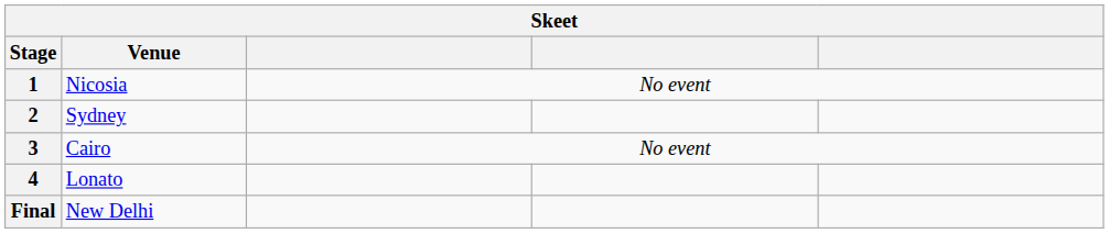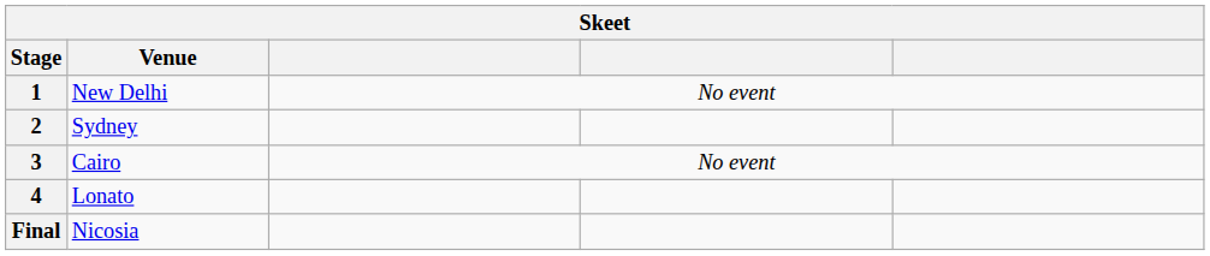1 | Venue: Nicosia -> New Delhi
Final | Venue: New Delhi -> Nicosia
